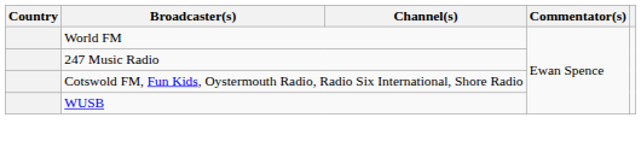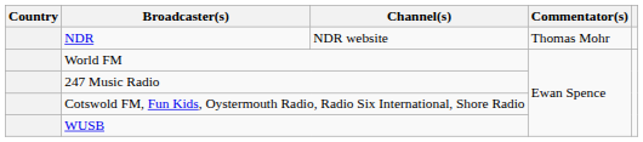+ row: NDR | NDR website | Thomas Mohr
